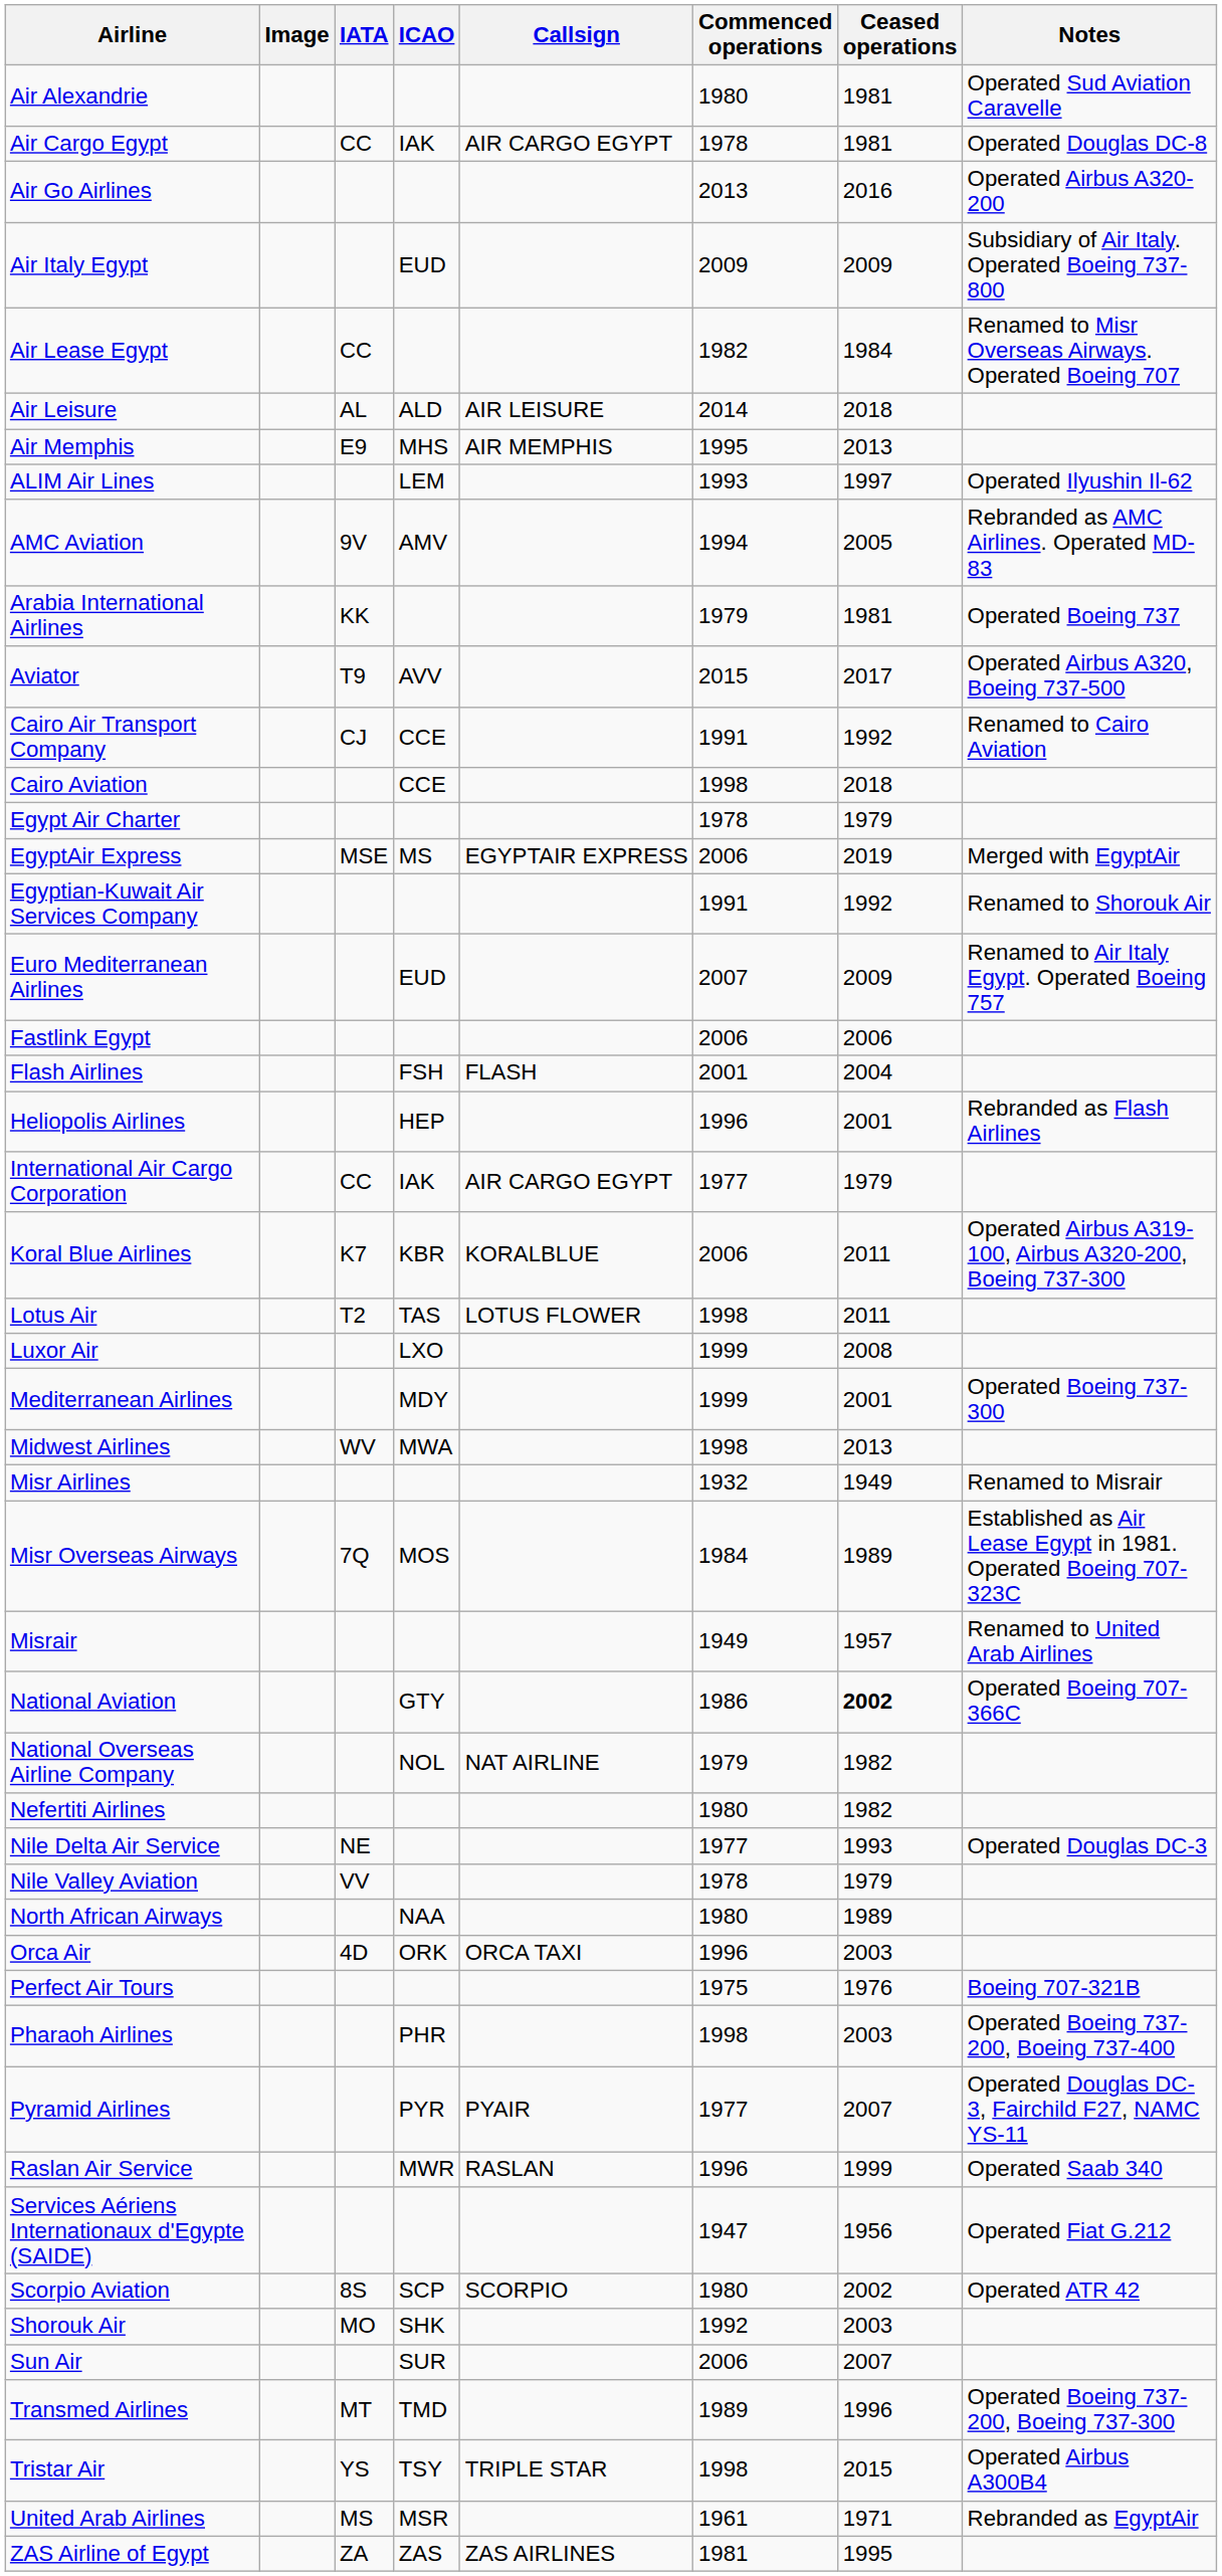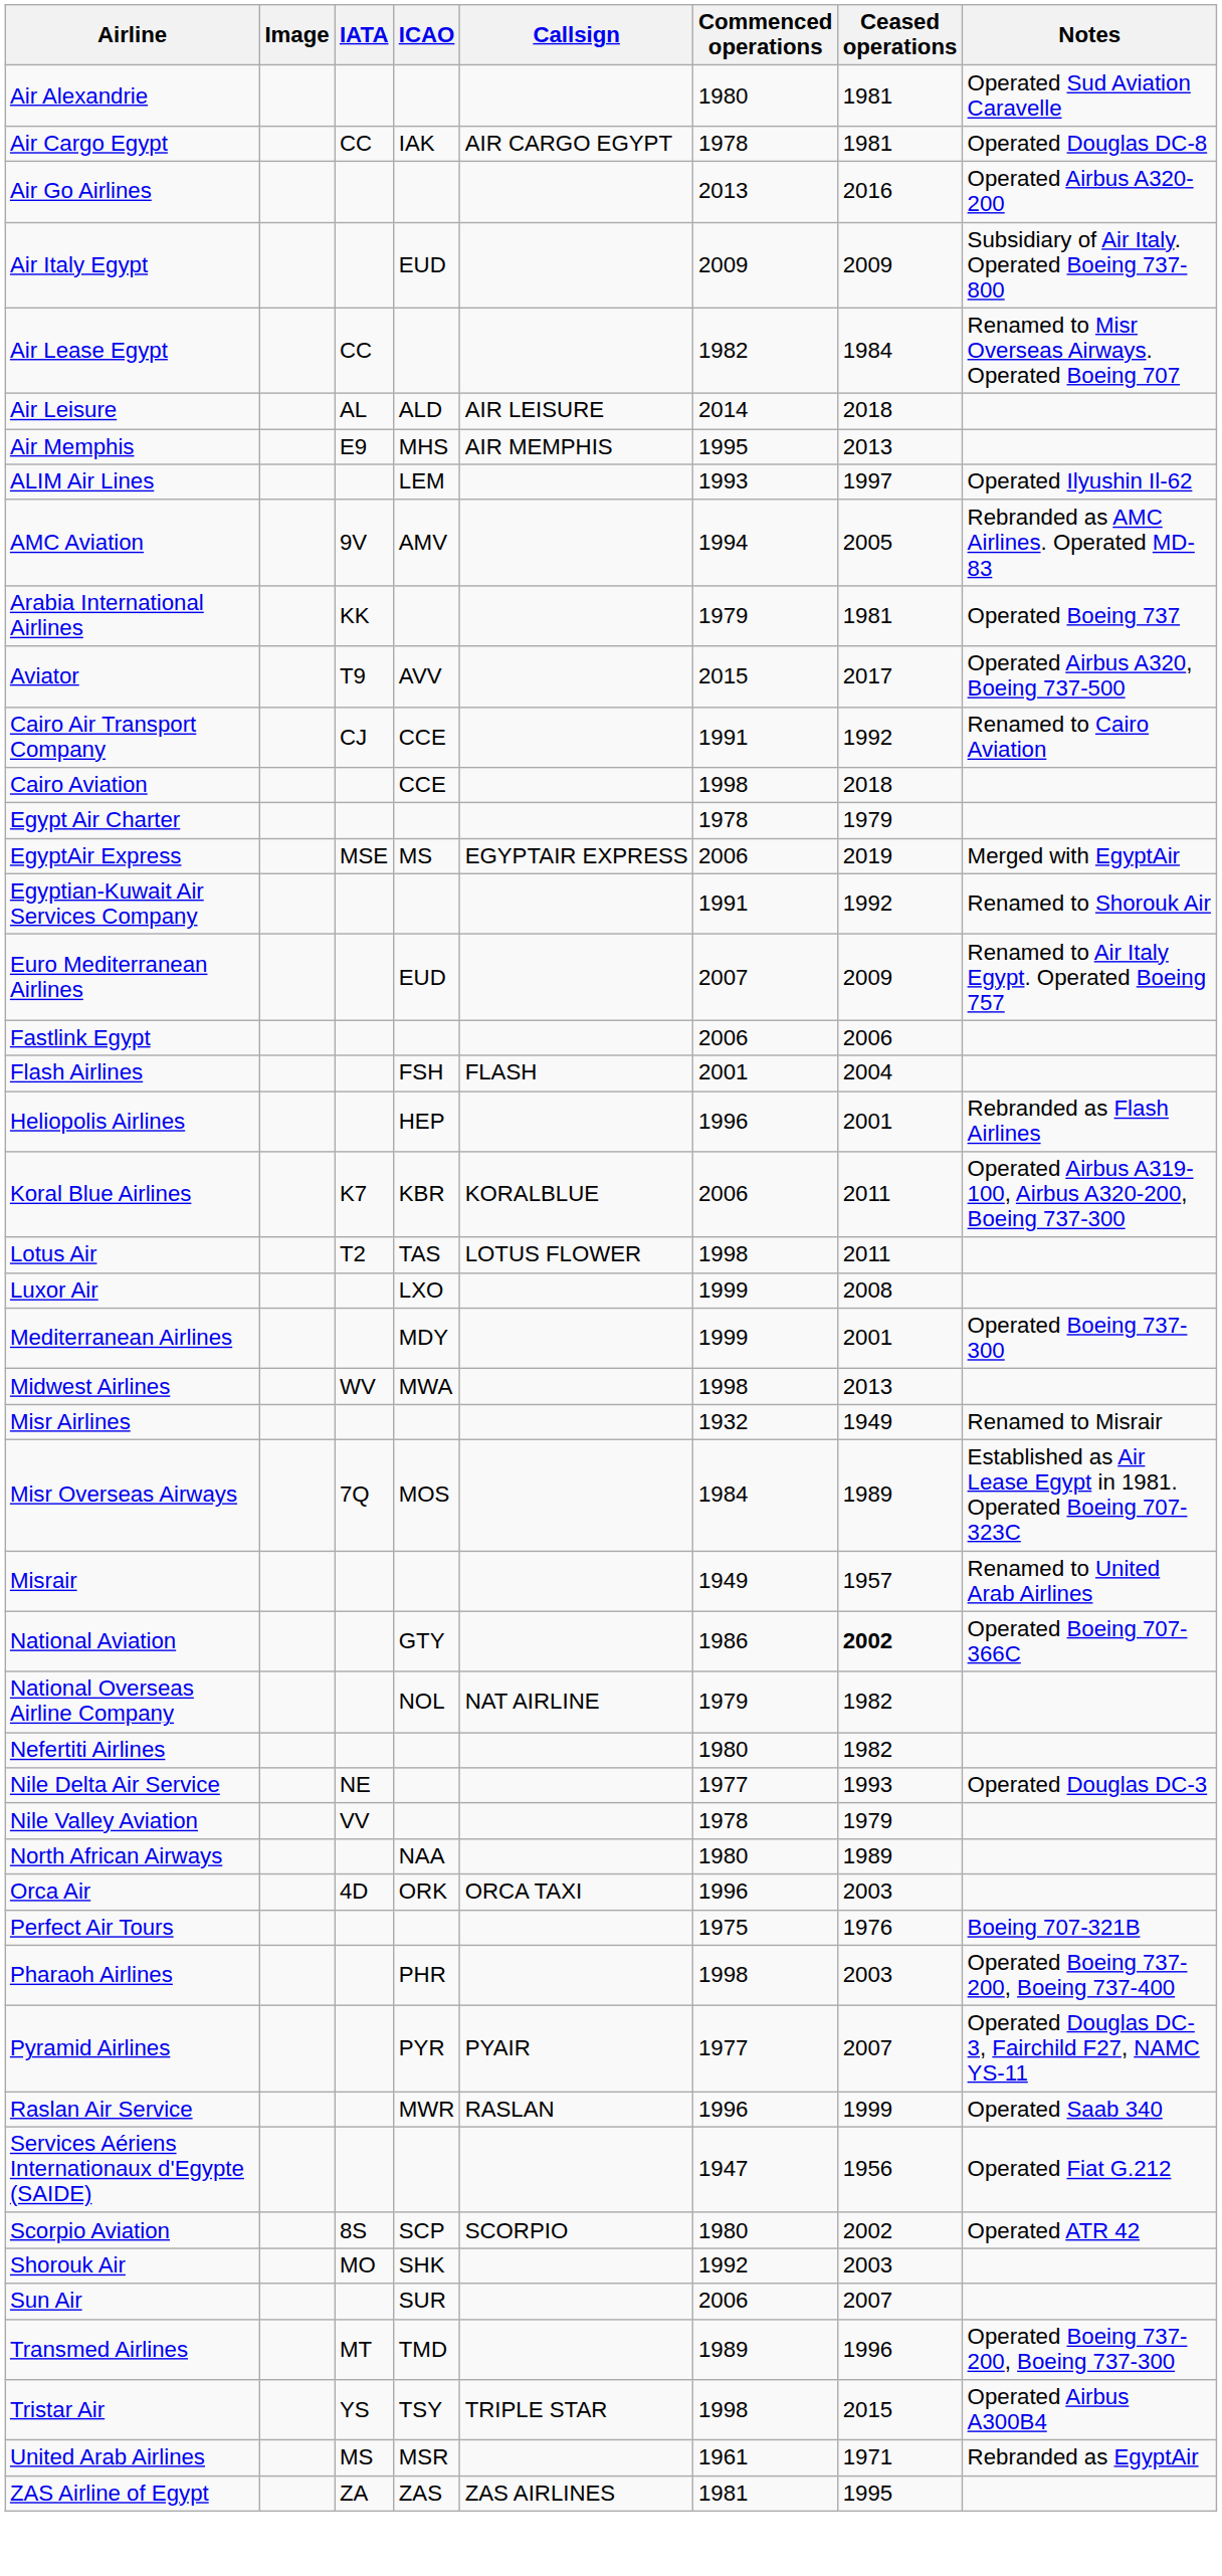- row: International Air Cargo Corporation | CC | IAK | AIR CARGO EGYPT | 1977 | 1979
